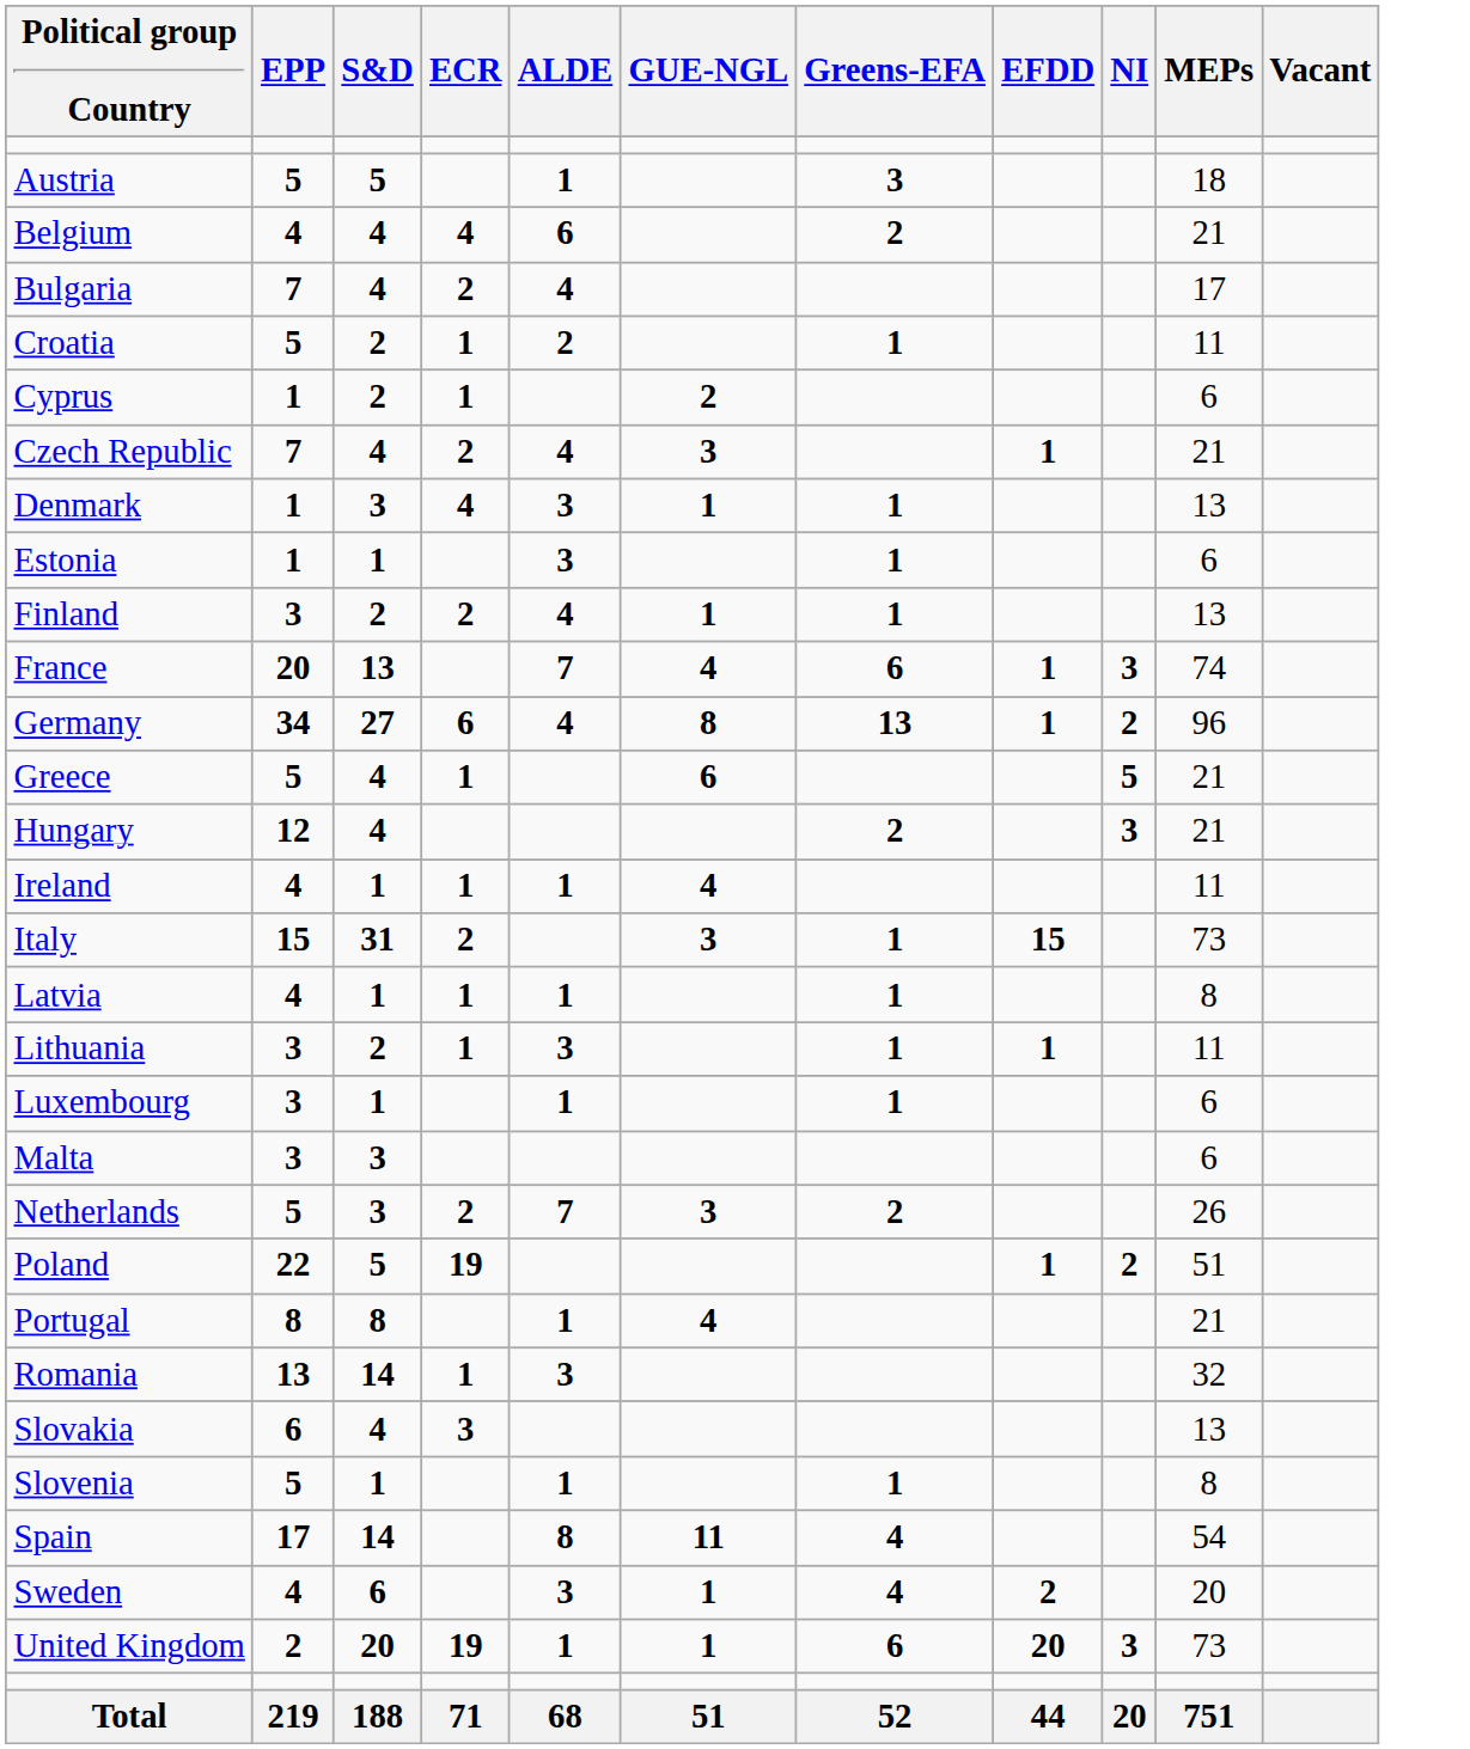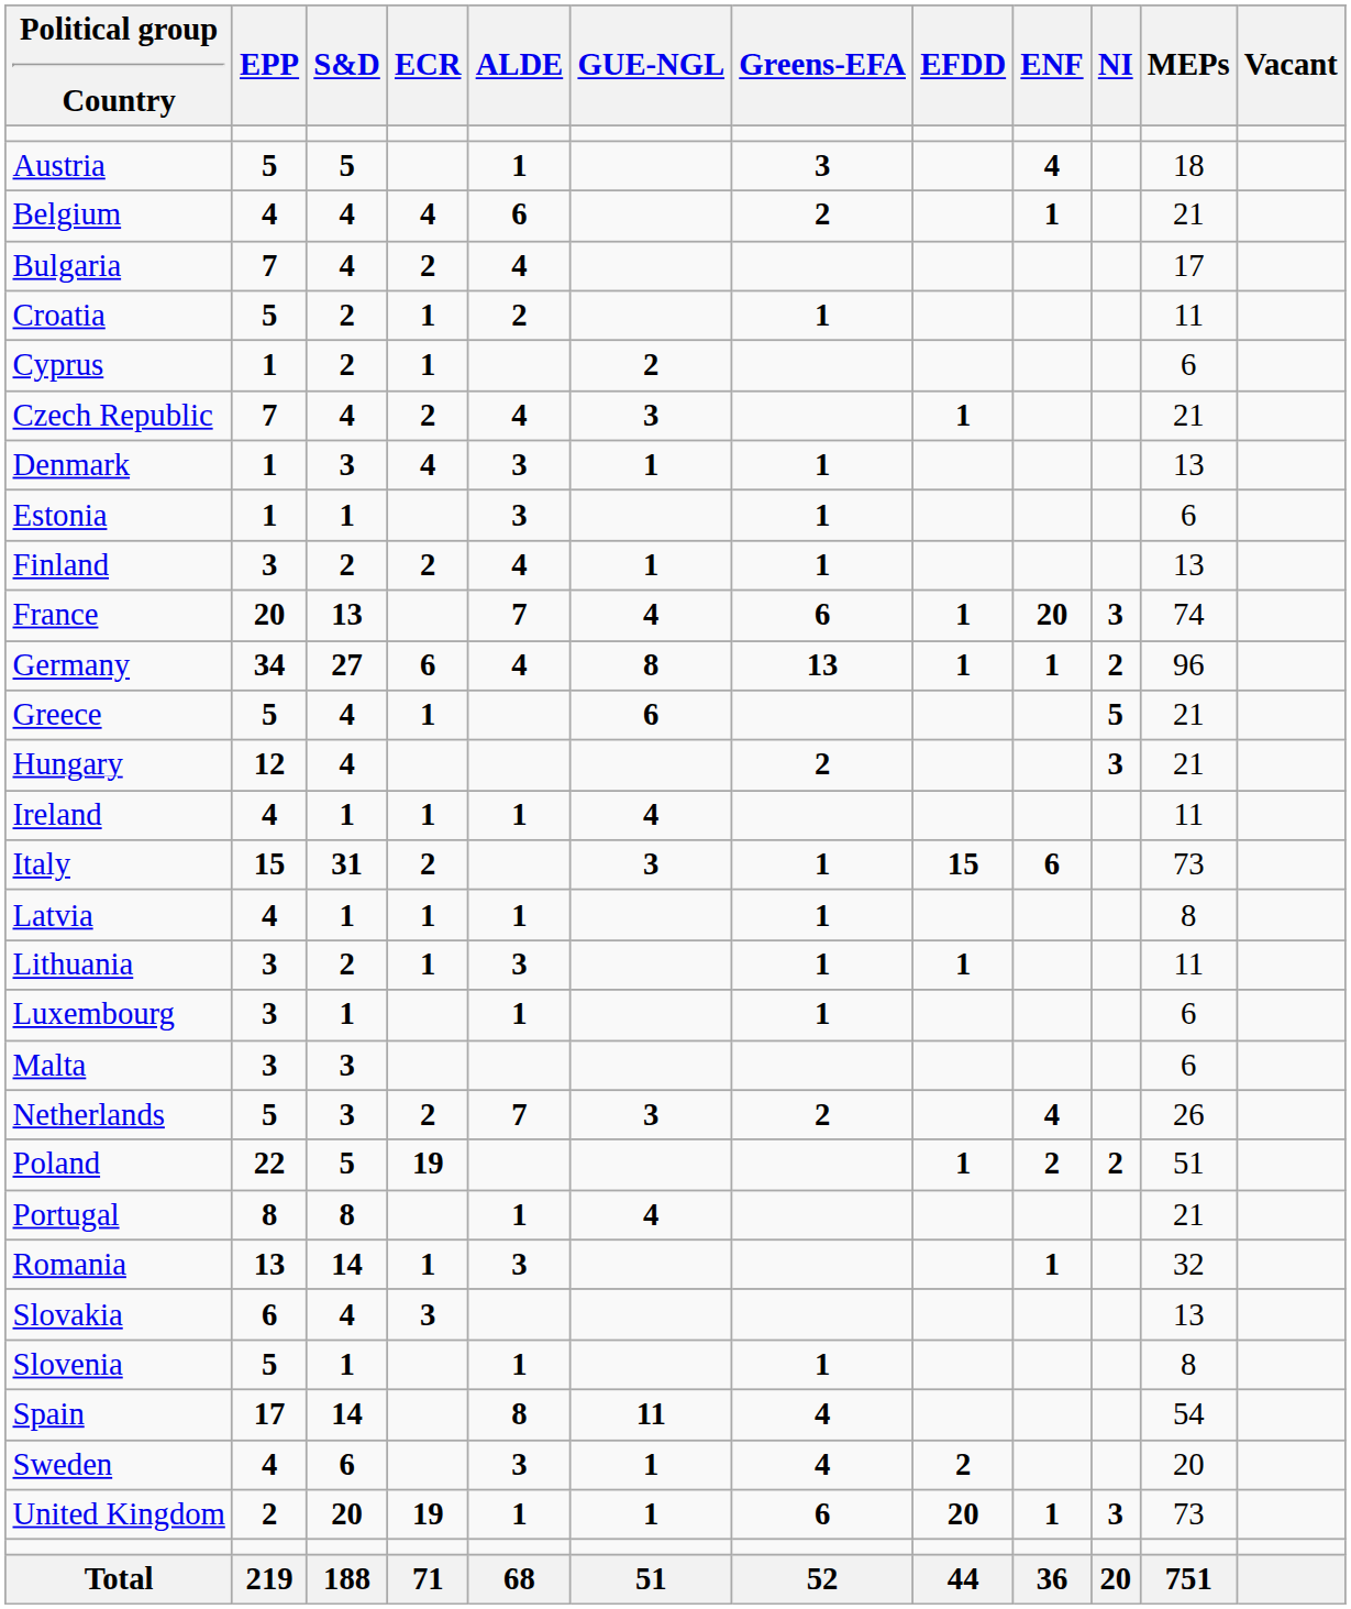+ column: ENF | 4 | 1 | 20 | 1 | 6 | 4 | 2 | 1 | 1 | 36
